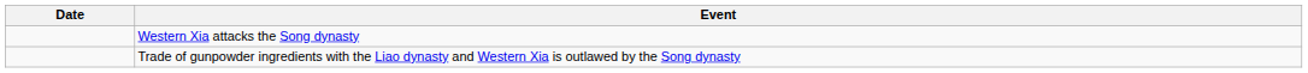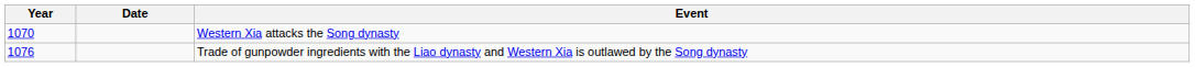+ column: Year | 1070 | 1076
